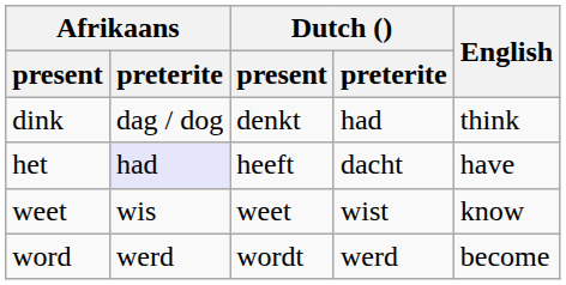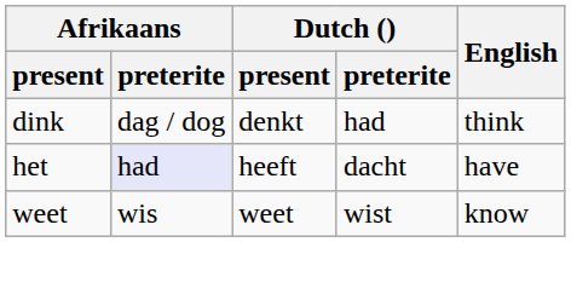- row: word | werd | wordt | werd | become
